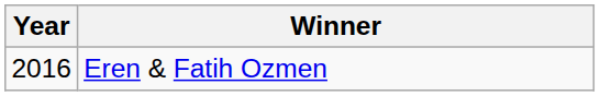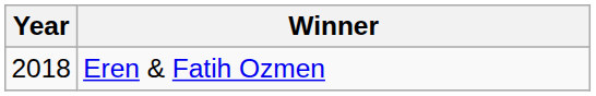Eren & Fatih Ozmen | Year: 2016 -> 2018
